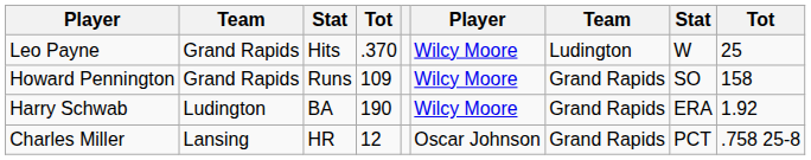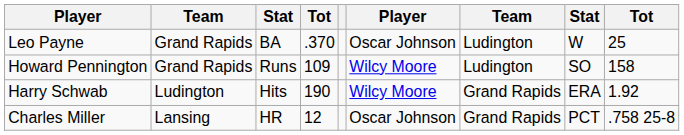Leo Payne | column 3: Hits -> BA
Leo Payne | column 6: Wilcy Moore -> Oscar Johnson
Howard Pennington | column 7: Grand Rapids -> Ludington
Harry Schwab | column 3: BA -> Hits
